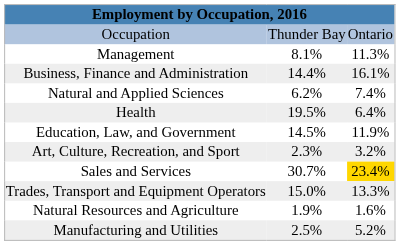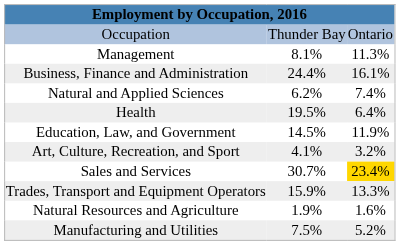Business, Finance and Administration | column 2: 14.4% -> 24.4%
Art, Culture, Recreation, and Sport | column 2: 2.3% -> 4.1%
Trades, Transport and Equipment Operators | column 2: 15.0% -> 15.9%
Manufacturing and Utilities | column 2: 2.5% -> 7.5%
